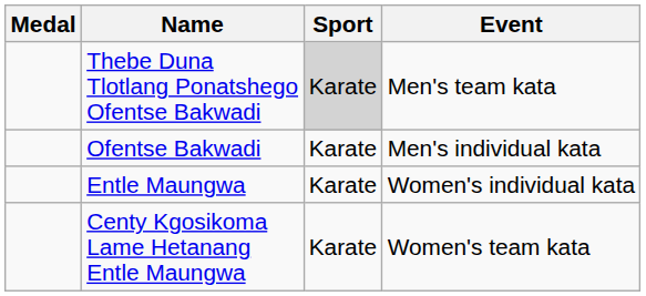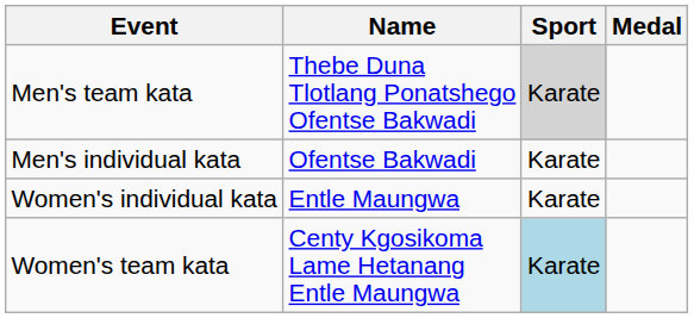columns swapped: Medal <-> Event
Centy Kgosikoma Lame Hetanang Entle Maungwa | Sport: no background -> lightblue background
